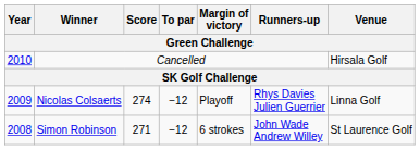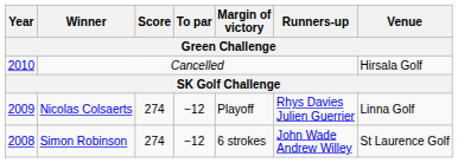Simon Robinson | Score: 271 -> 274
